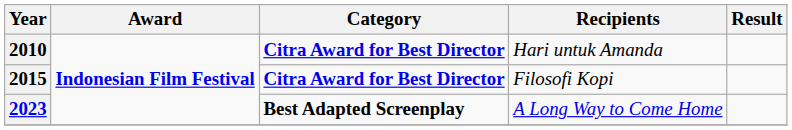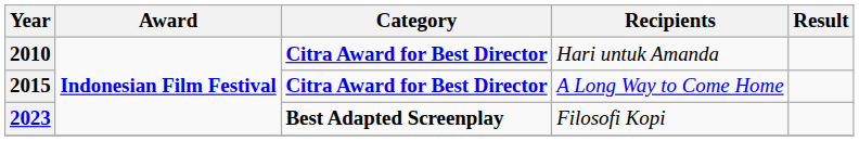2015 | Recipients: Filosofi Kopi -> A Long Way to Come Home
2023 | Recipients: A Long Way to Come Home -> Filosofi Kopi
